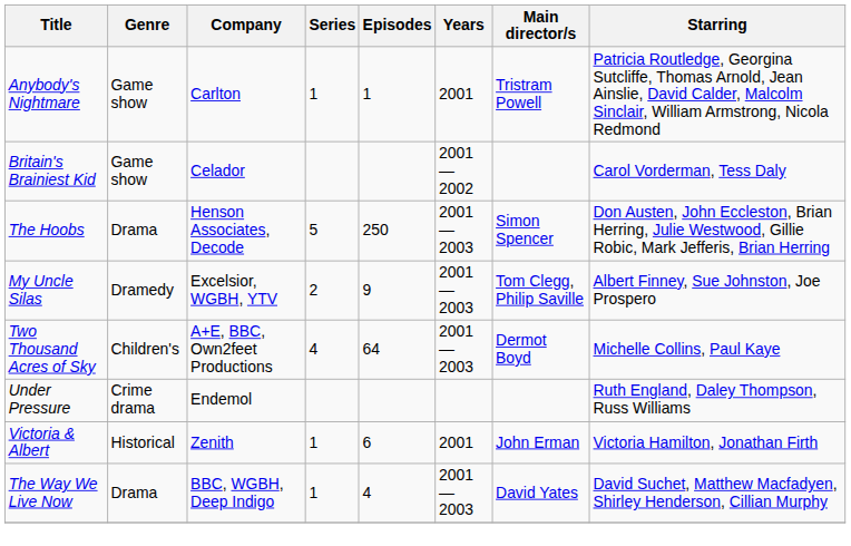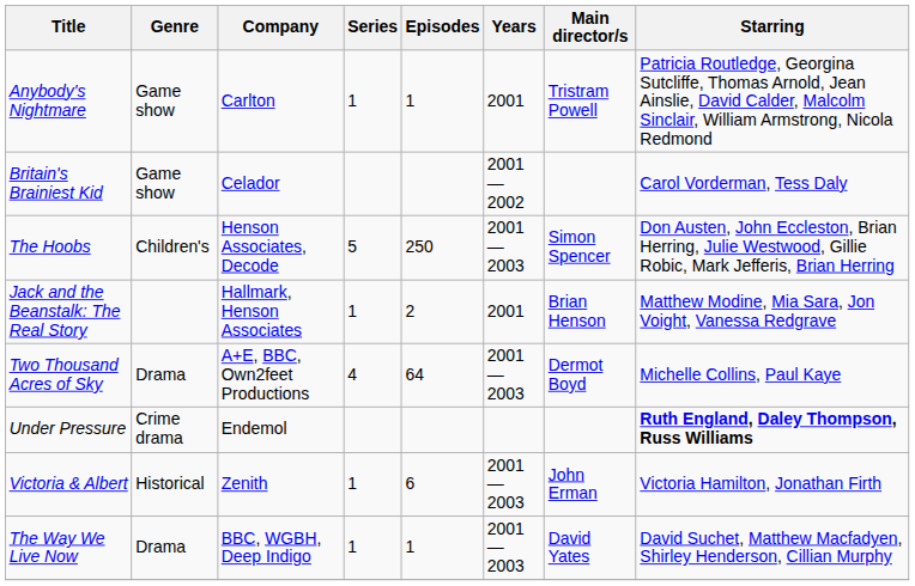The Hoobs | Genre: Drama -> Children's
+ row: Jack and the Beanstalk: The Real Story | Hallmark, Henson Associates | 1 | 2 | 2001 | Brian Henson | Matthew Modine, Mia Sara, Jon Voight, Vanessa Redgrave
- row: My Uncle Silas | Dramedy | Excelsior, WGBH, YTV | 2 | 9 | 2001—2003 | Tom Clegg, Philip Saville | Albert Finney, Sue Johnston, Joe Prospero
Two Thousand Acres of Sky | Genre: Children's -> Drama
Under Pressure | Starring: normal -> bold
Victoria & Albert | Years: 2001 -> 2001—2003
The Way We Live Now | Episodes: 4 -> 1
